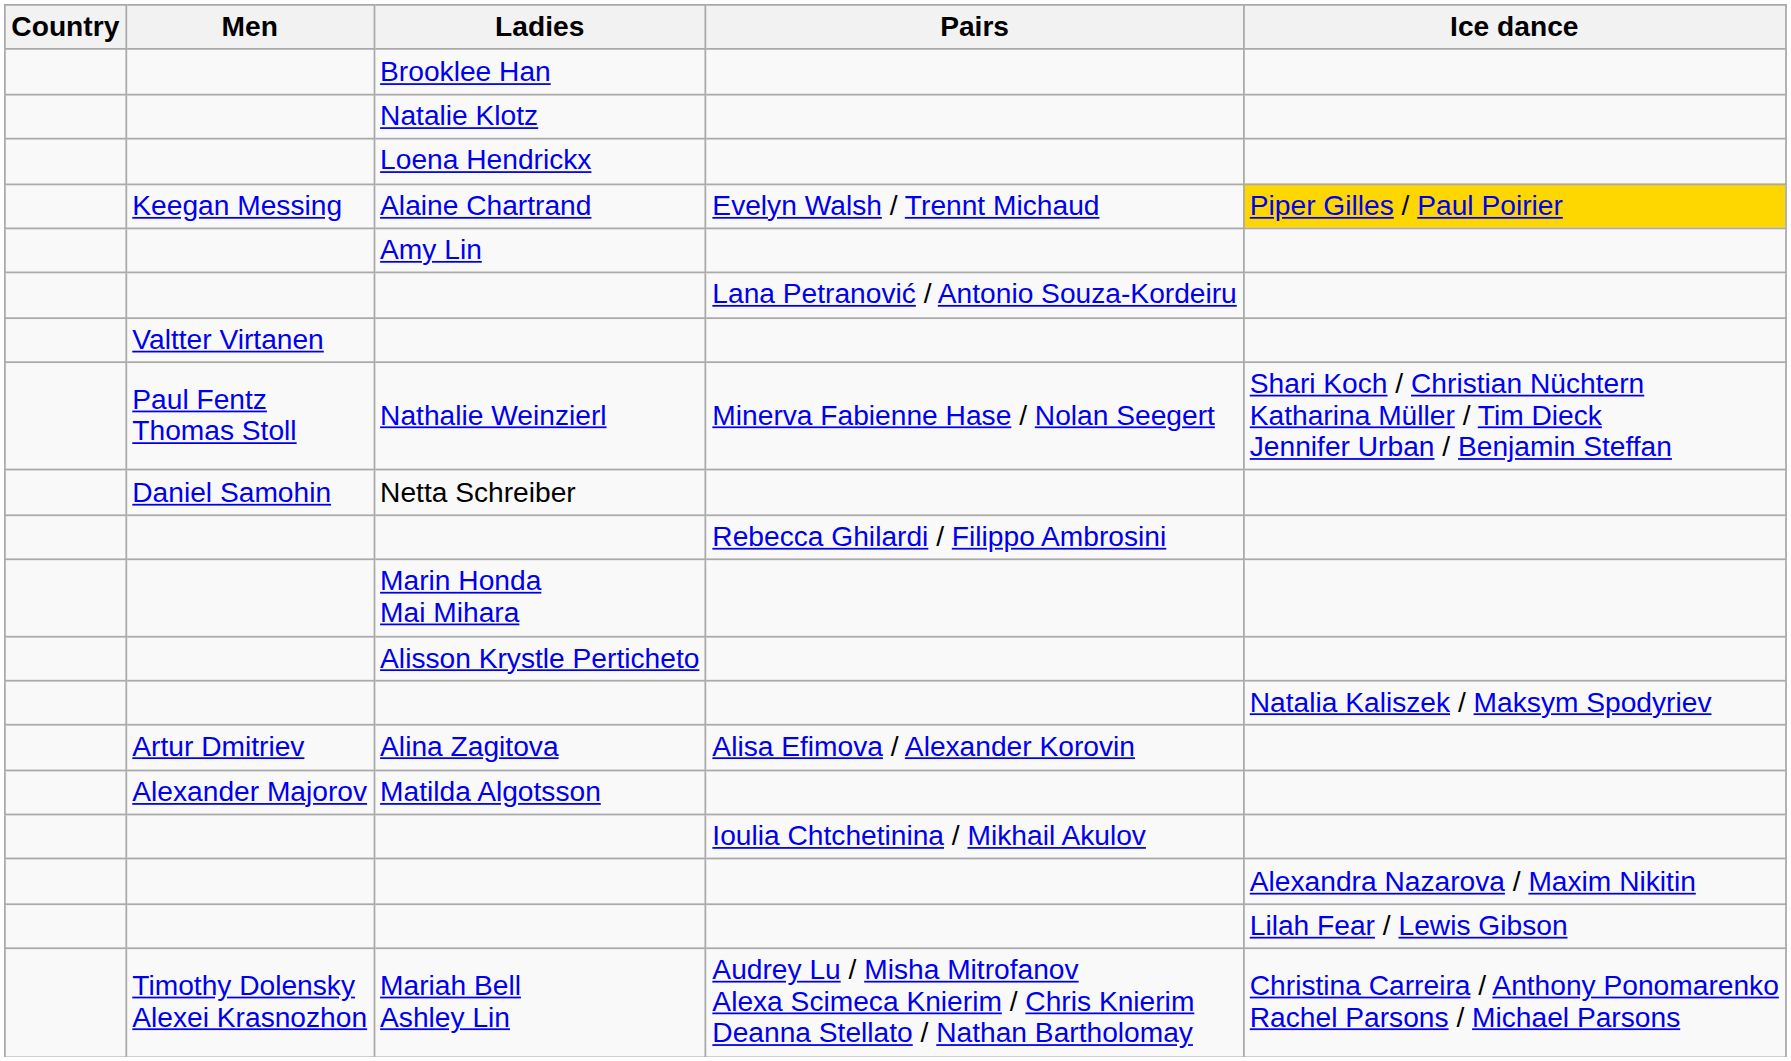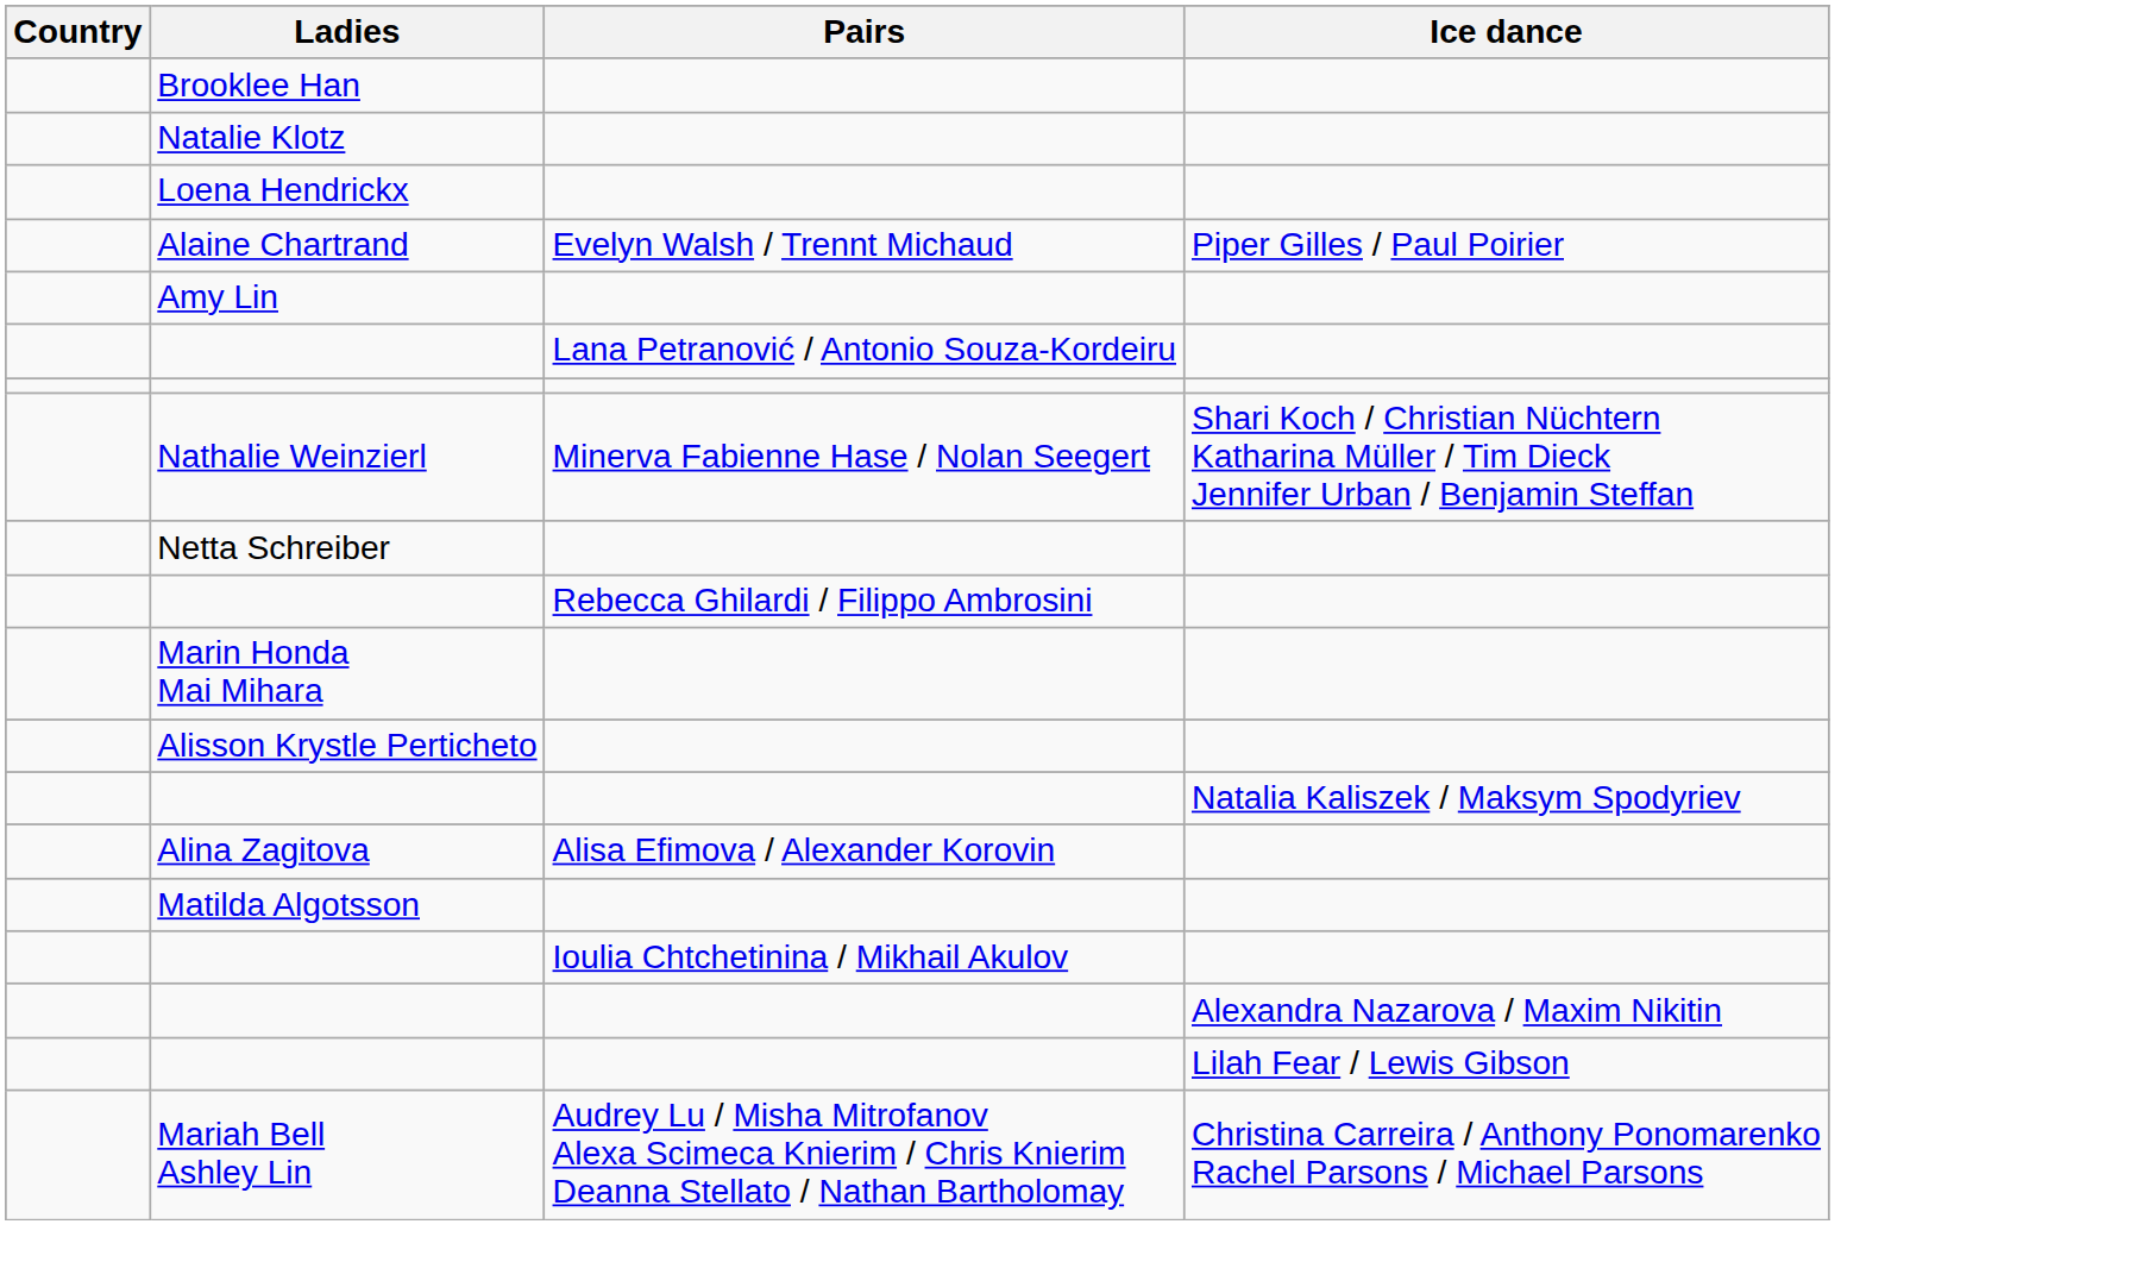- column: Men | Keegan Messing | Valtter Virtanen | Paul Fentz Thomas Stoll | Daniel Samohin | Artur Dmitriev | Alexander Majorov | Timothy Dolensky Alexei Krasnozhon
Alaine Chartrand | Ice dance: gold background -> no background
